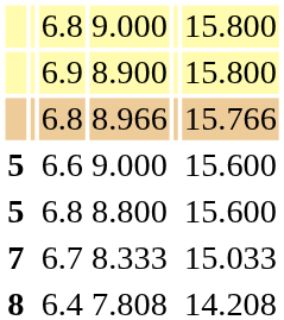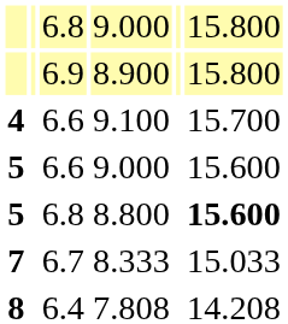- row: 6.8 | 8.966 | 15.766
+ row: 4 | 6.6 | 9.100 | 15.700
8.800 | column 6: normal -> bold
